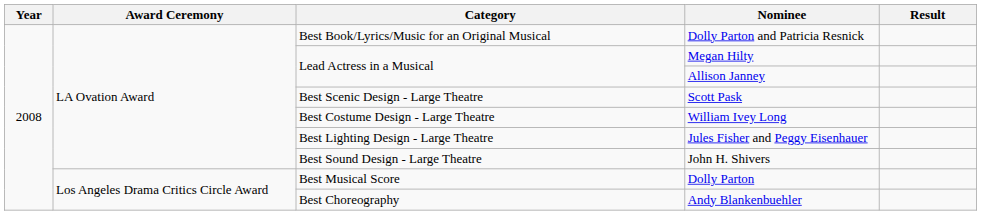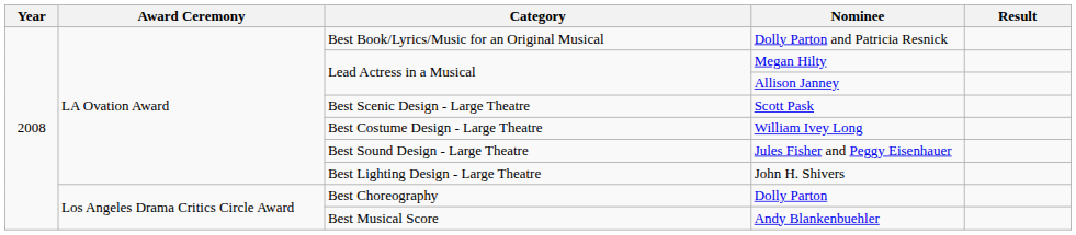Jules Fisher and Peggy Eisenhauer | Category: Best Lighting Design - Large Theatre -> Best Sound Design - Large Theatre
John H. Shivers | Category: Best Sound Design - Large Theatre -> Best Lighting Design - Large Theatre
Dolly Parton | Category: Best Musical Score -> Best Choreography
Andy Blankenbuehler | Category: Best Choreography -> Best Musical Score
